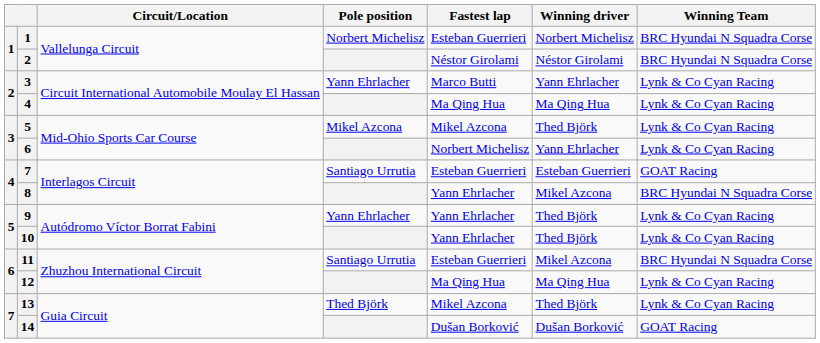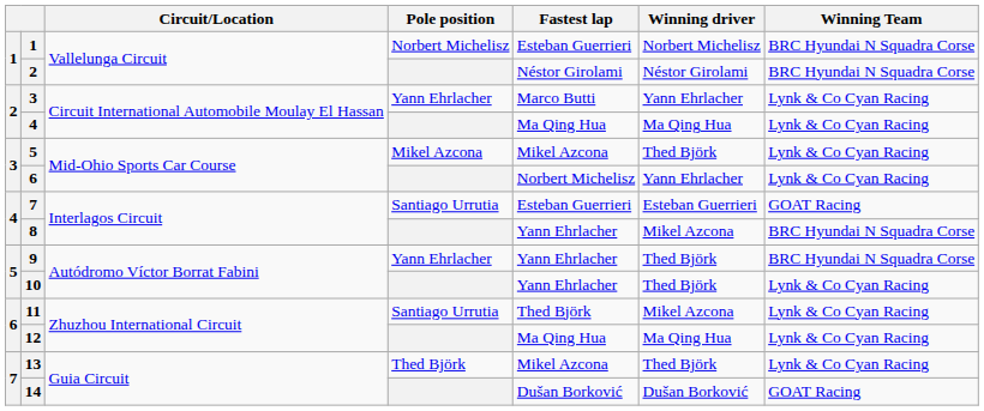9 | Winning Team: Lynk & Co Cyan Racing -> BRC Hyundai N Squadra Corse
11 | Fastest lap: Esteban Guerrieri -> Thed Björk
11 | Winning Team: BRC Hyundai N Squadra Corse -> Lynk & Co Cyan Racing
